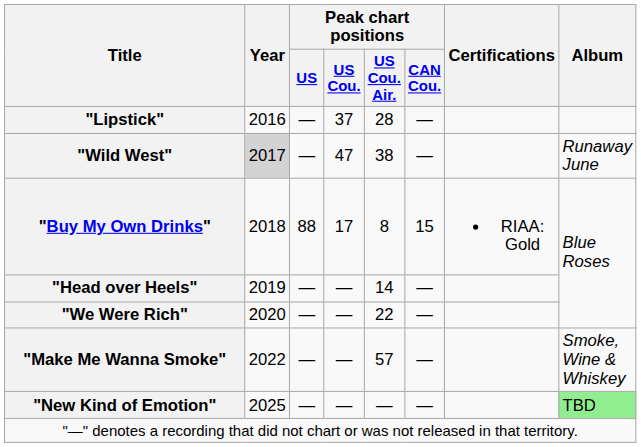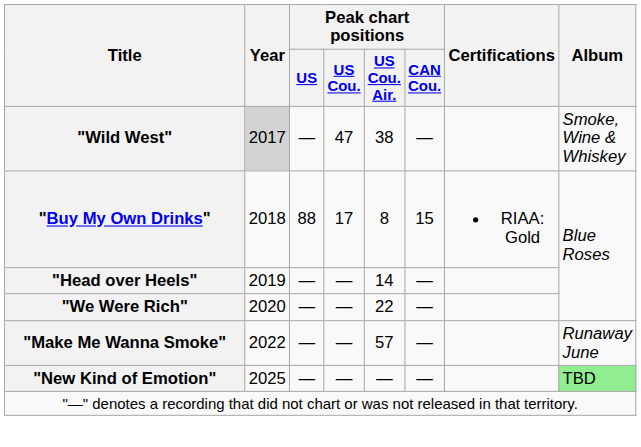- row: "Lipstick" | 2016 | — | 37 | 28 | —
"Wild West" | Album: Runaway June -> Smoke, Wine & Whiskey
"Make Me Wanna Smoke" | Album: Smoke, Wine & Whiskey -> Runaway June
